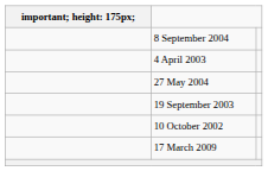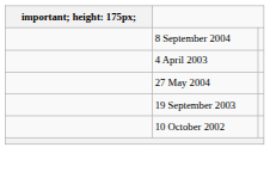- row: 17 March 2009
